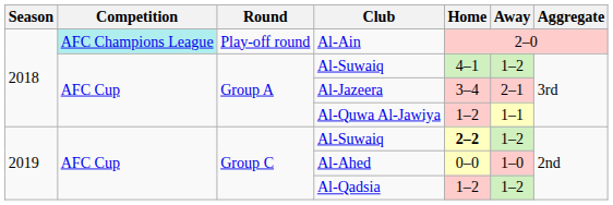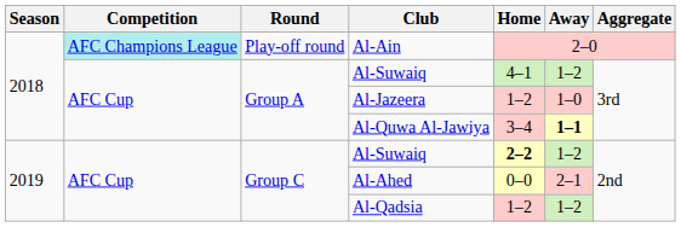Al-Jazeera | Home: 3–4 -> 1–2
Al-Jazeera | Away: 2–1 -> 1–0
Al-Quwa Al-Jawiya | Home: 1–2 -> 3–4
Al-Quwa Al-Jawiya | Away: normal -> bold
Al-Ahed | Away: 1–0 -> 2–1
